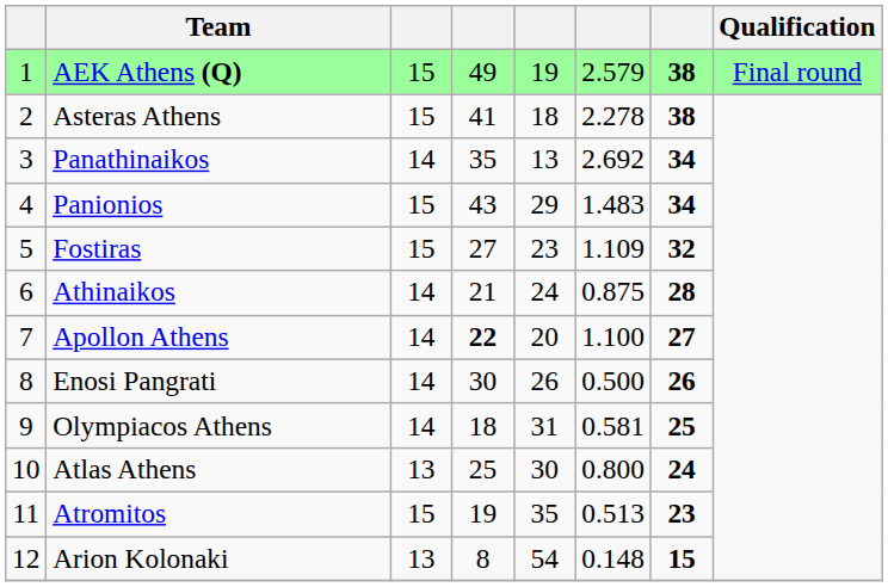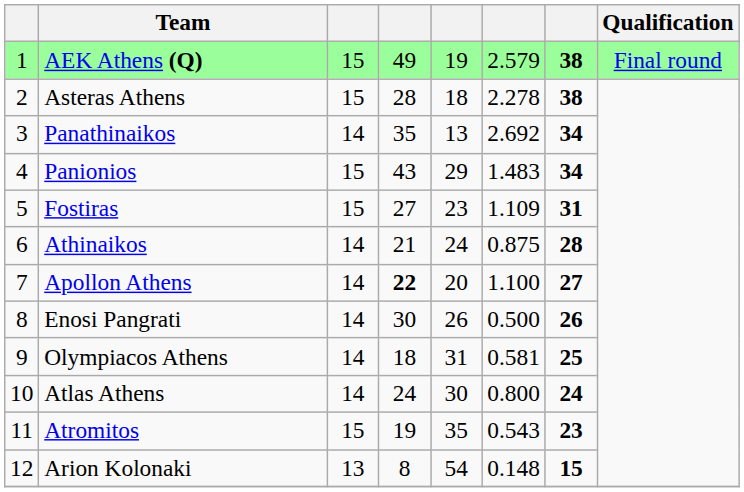Asteras Athens | column 4: 41 -> 28
Fostiras | column 7: 32 -> 31
Atlas Athens | column 3: 13 -> 14
Atlas Athens | column 4: 25 -> 24
Atromitos | column 6: 0.513 -> 0.543
